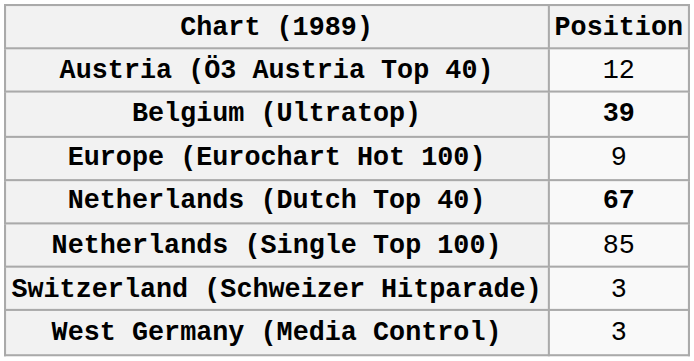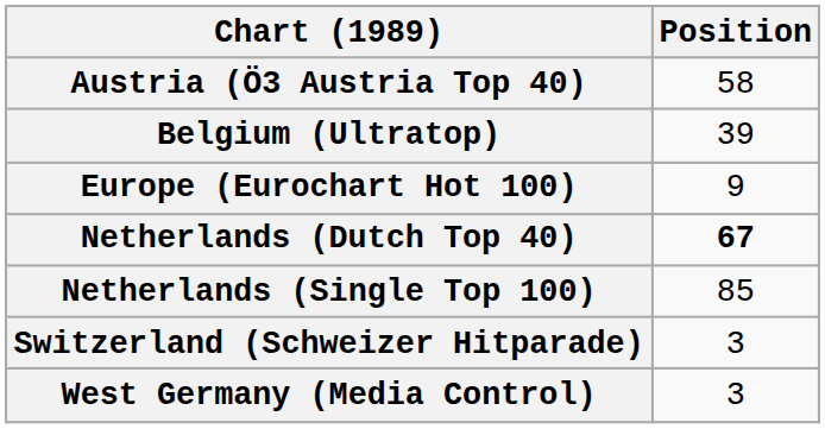Austria (Ö3 Austria Top 40) | Position: 12 -> 58
Belgium (Ultratop) | Position: bold -> normal
